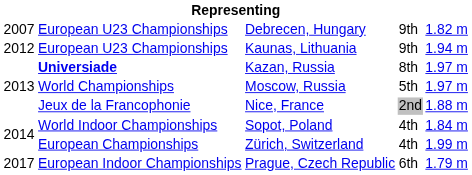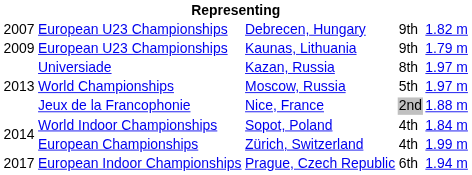Kaunas, Lithuania | column 1: 2012 -> 2009
Kaunas, Lithuania | column 5: 1.94 m -> 1.79 m
Kazan, Russia | column 2: bold -> normal
Prague, Czech Republic | column 5: 1.79 m -> 1.94 m
